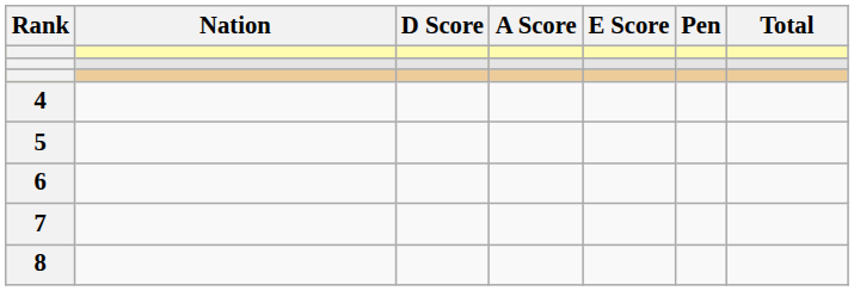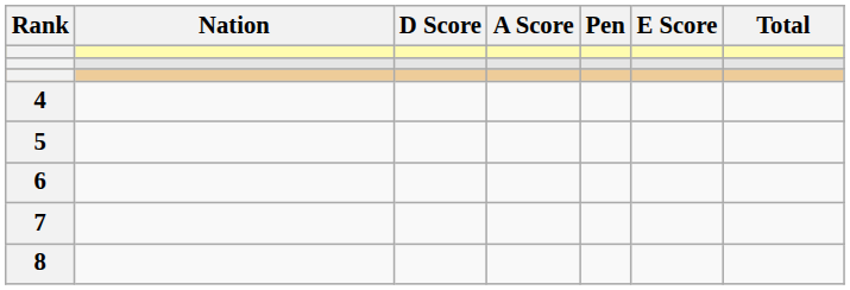columns swapped: E Score <-> Pen
